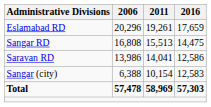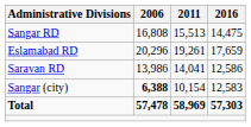rows swapped: Eslamabad RD <-> Sangar RD
Sangar (city) | 2006: normal -> bold
